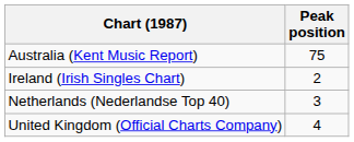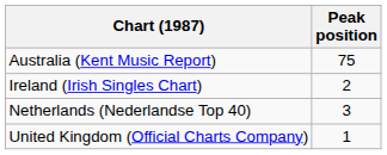United Kingdom (Official Charts Company) | Peak position: 4 -> 1
